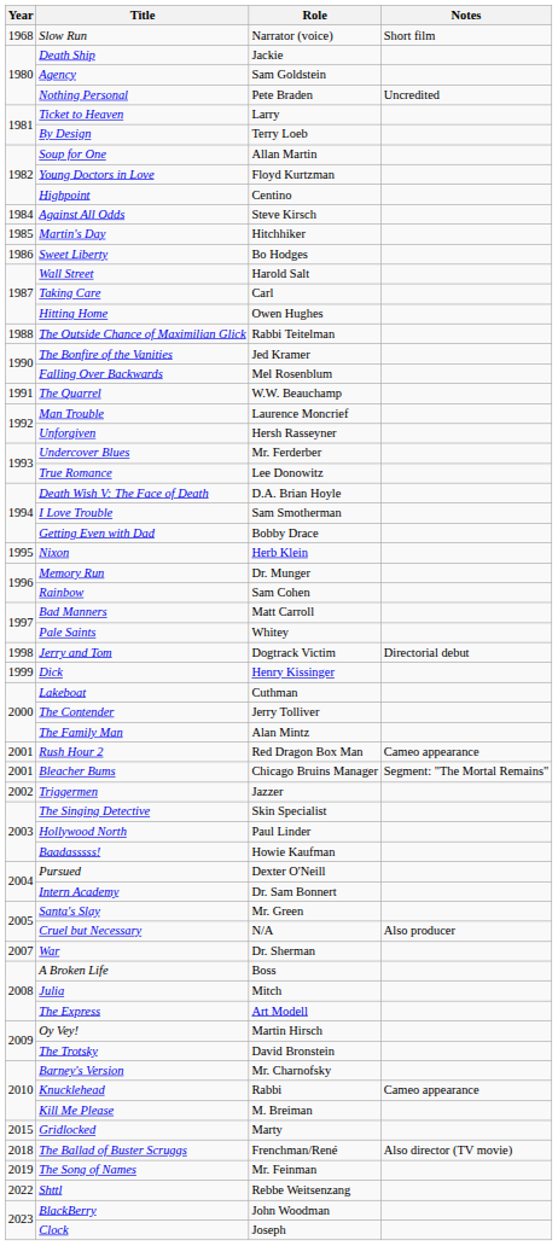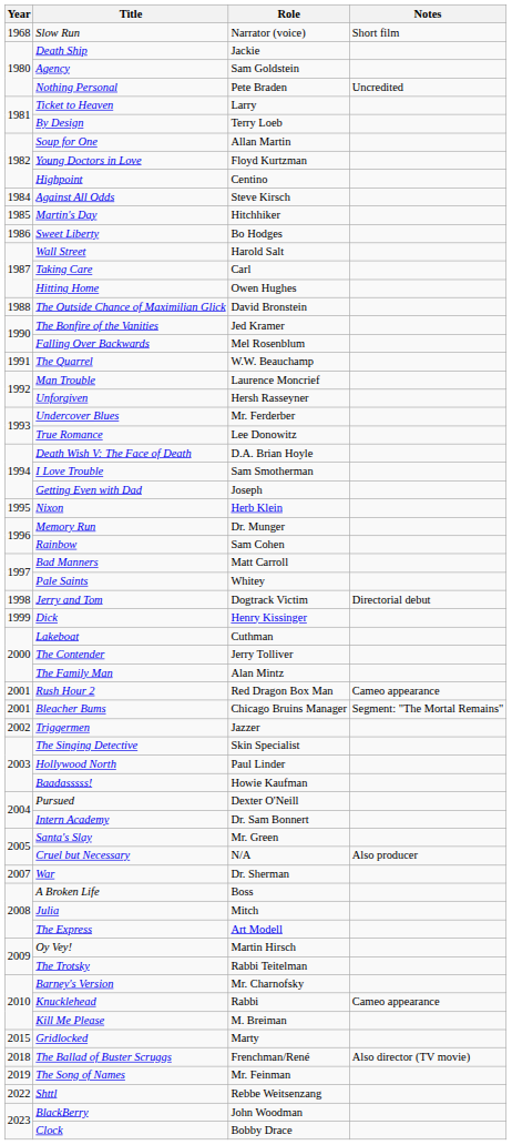The Outside Chance of Maximilian Glick | Role: Rabbi Teitelman -> David Bronstein
Getting Even with Dad | Role: Bobby Drace -> Joseph
The Trotsky | Role: David Bronstein -> Rabbi Teitelman
Clock | Role: Joseph -> Bobby Drace
